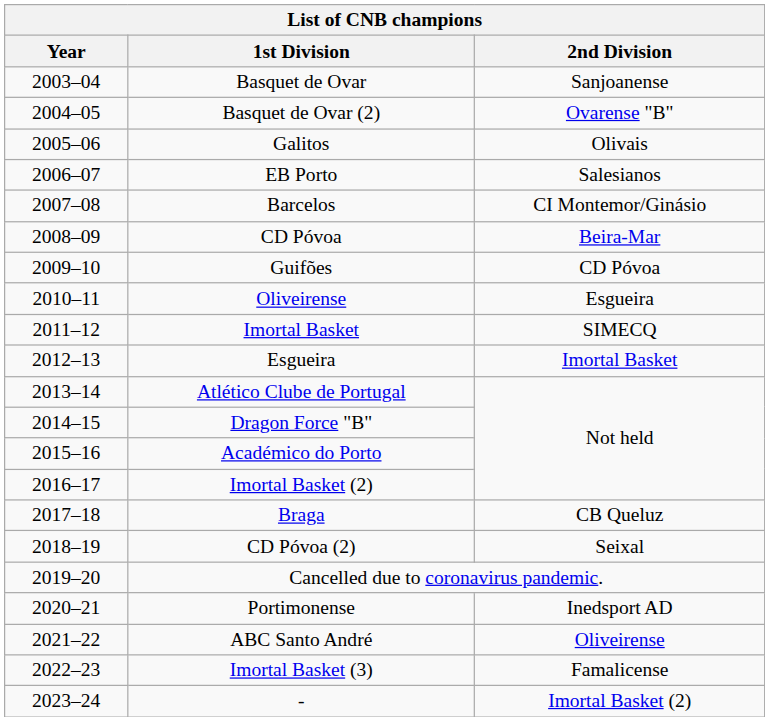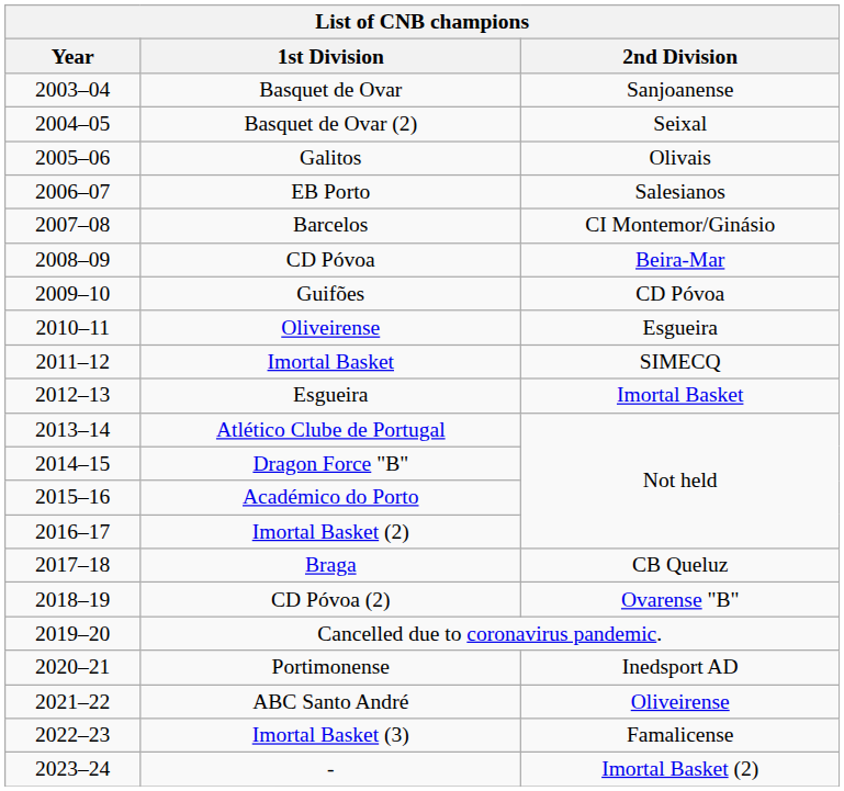Basquet de Ovar (2) | 2nd Division: Ovarense "B" -> Seixal
CD Póvoa (2) | 2nd Division: Seixal -> Ovarense "B"
